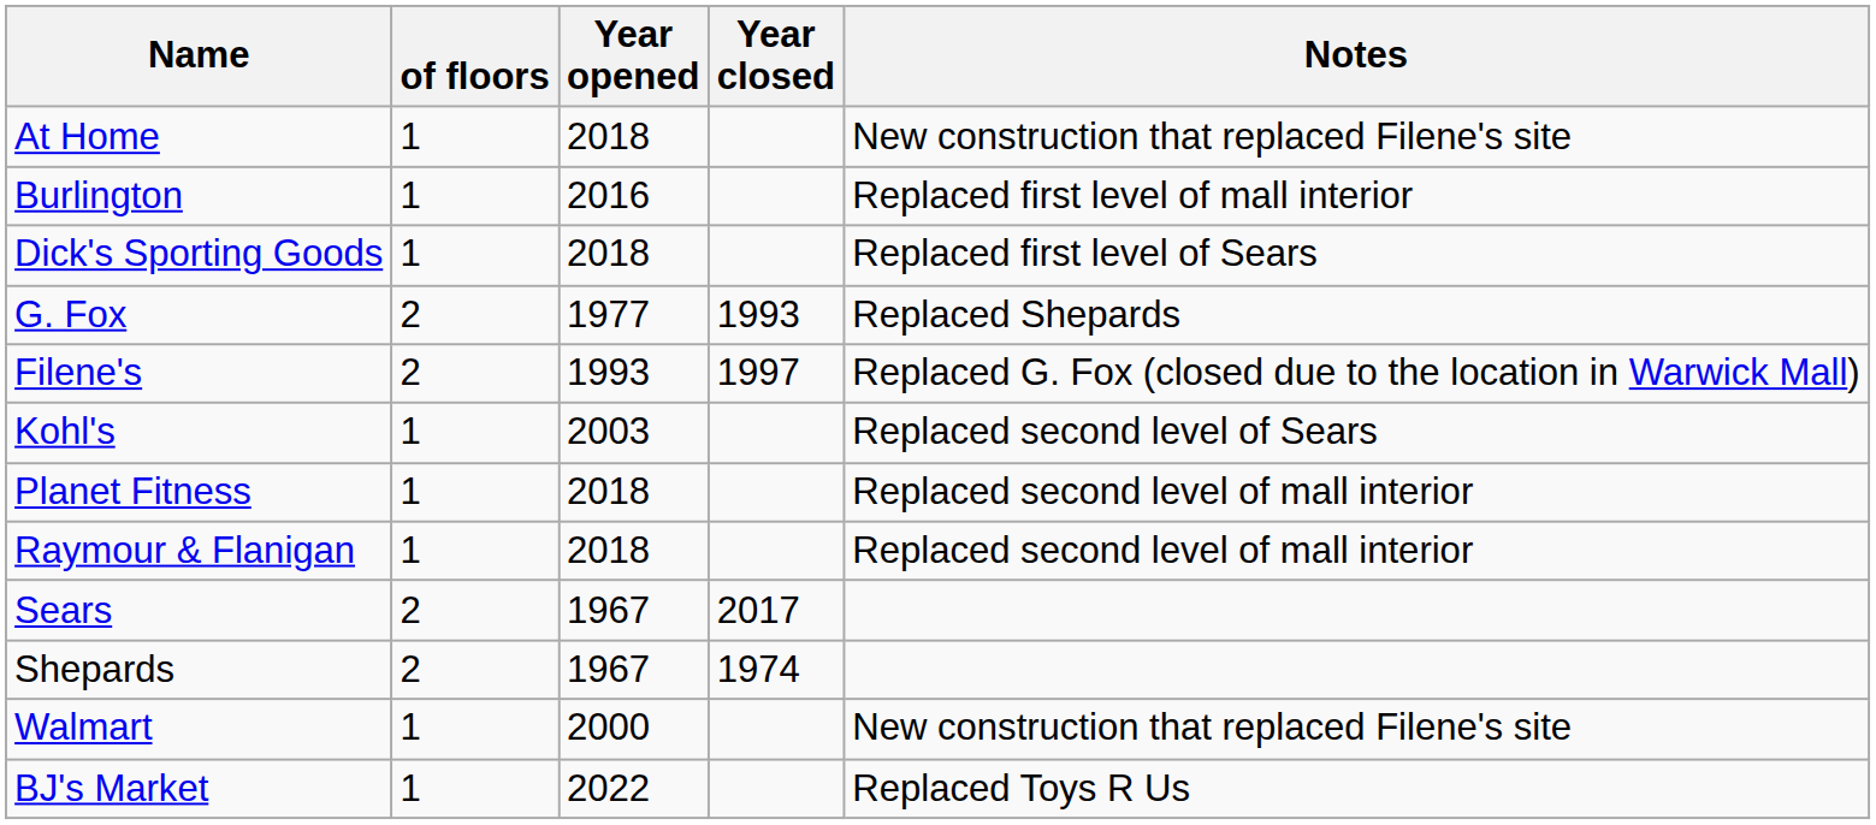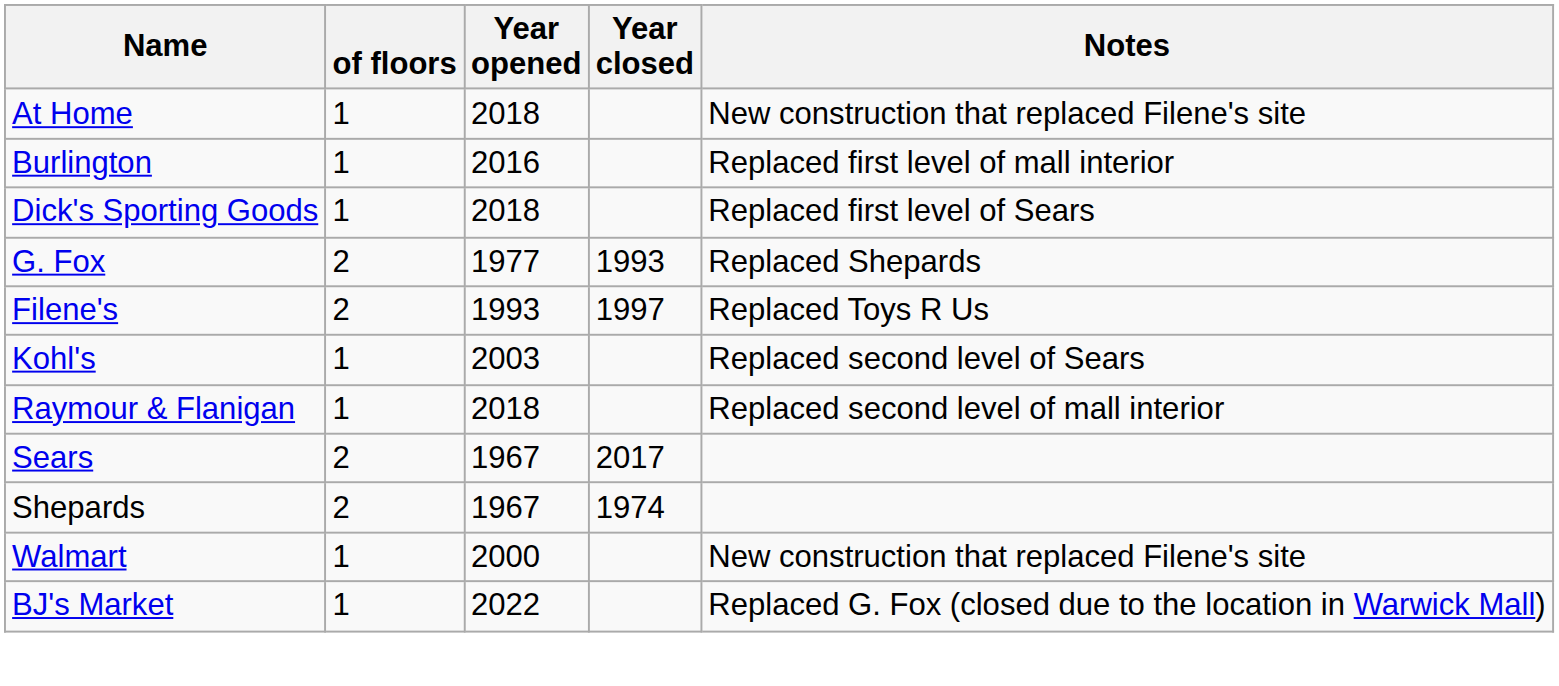Filene's | Notes: Replaced G. Fox (closed due to the location in Warwick Mall) -> Replaced Toys R Us
- row: Planet Fitness | 1 | 2018 | Replaced second level of mall interior
BJ's Market | Notes: Replaced Toys R Us -> Replaced G. Fox (closed due to the location in Warwick Mall)
